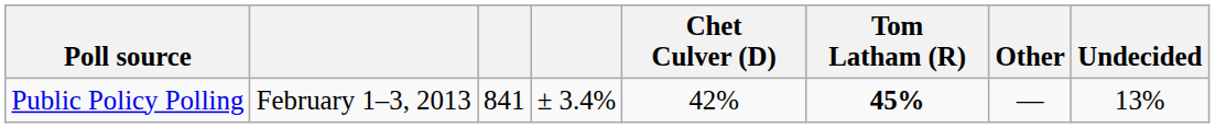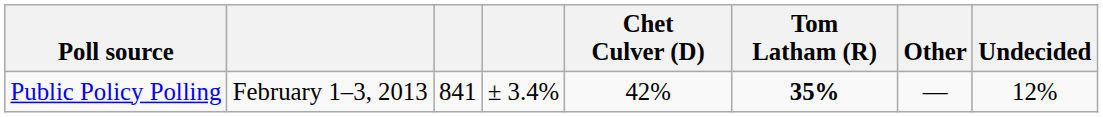Public Policy Polling | Tom Latham (R): 45% -> 35%
Public Policy Polling | Undecided: 13% -> 12%
